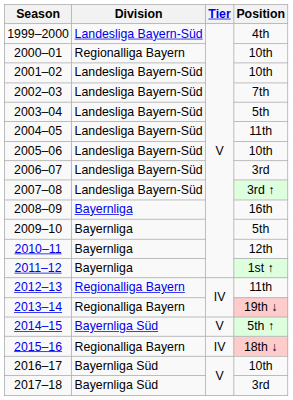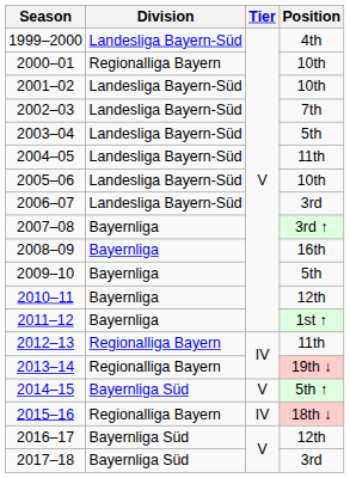2007–08 | Division: Landesliga Bayern-Süd -> Bayernliga
2016–17 | Position: 10th -> 12th
